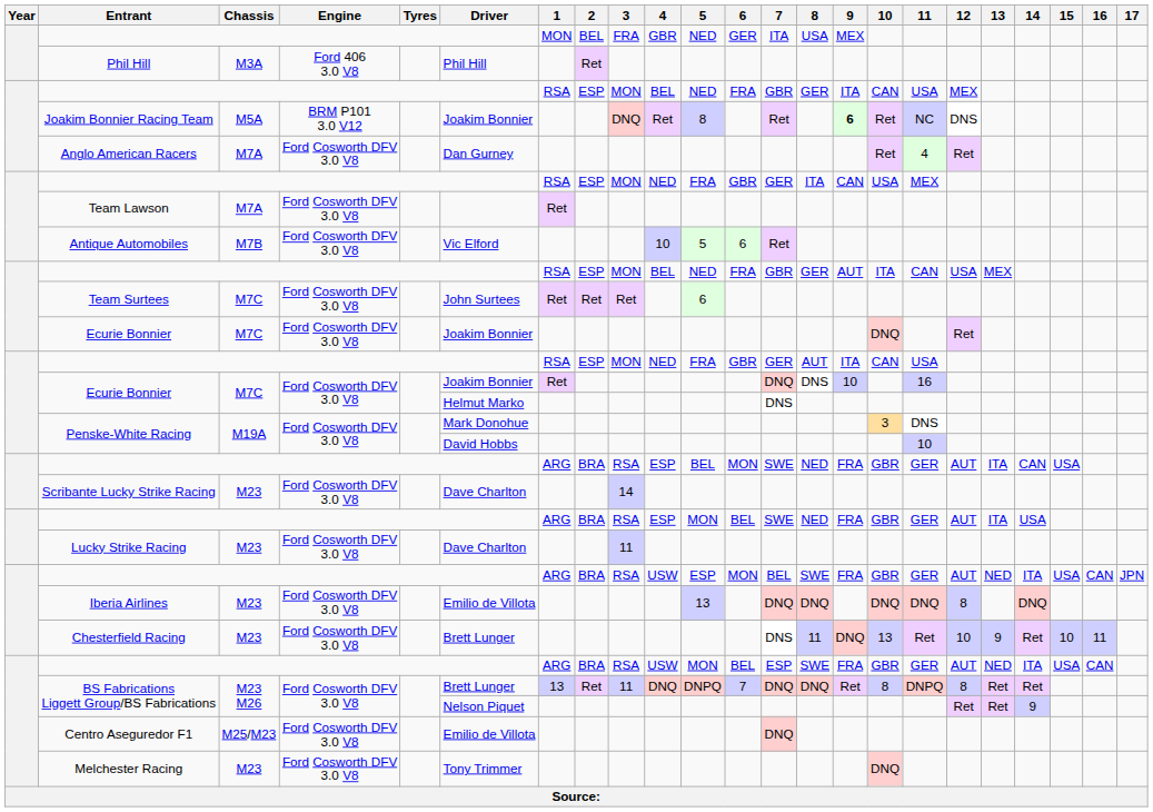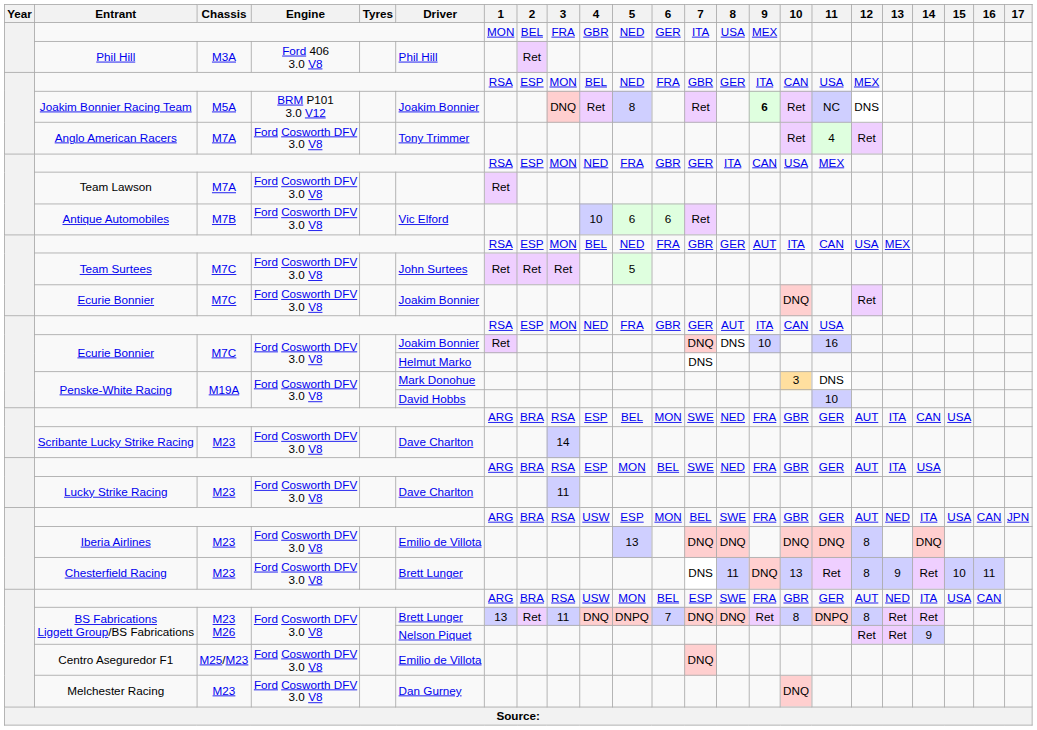Anglo American Racers | Driver: Dan Gurney -> Tony Trimmer
Antique Automobiles | 5: 5 -> 6
Team Surtees | 5: 6 -> 5
Chesterfield Racing | 12: 10 -> 8
Melchester Racing | Driver: Tony Trimmer -> Dan Gurney
